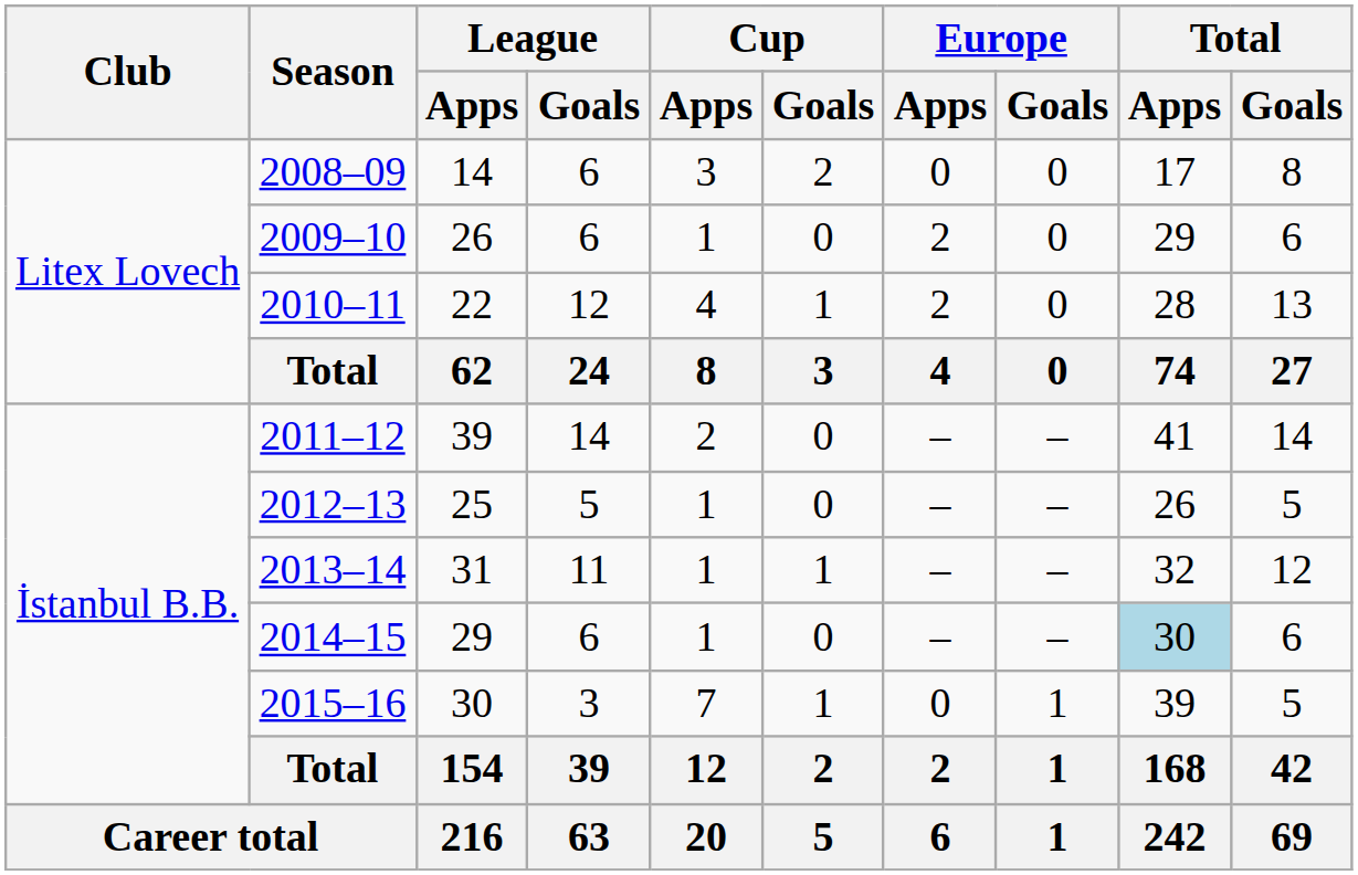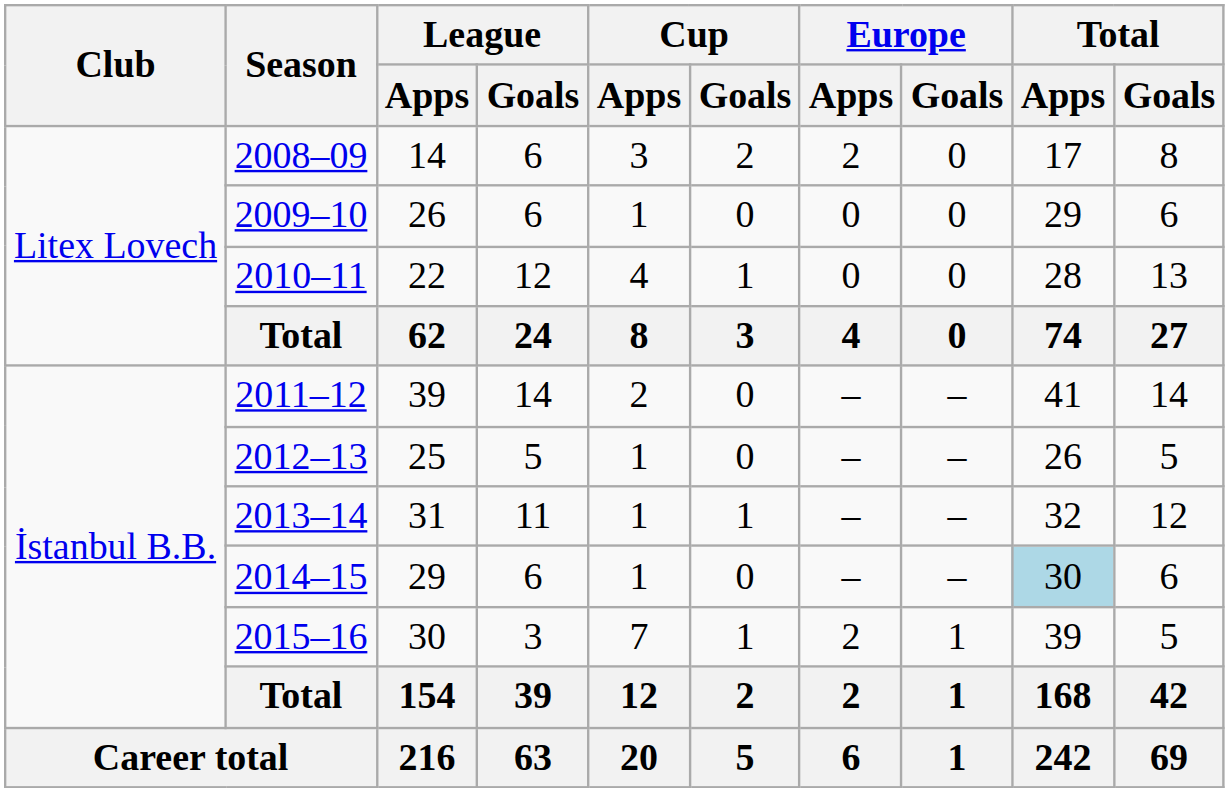2008–09 | Europe / Apps: 0 -> 2
2009–10 | Europe / Apps: 2 -> 0
2010–11 | Europe / Apps: 2 -> 0
2015–16 | Europe / Apps: 0 -> 2
